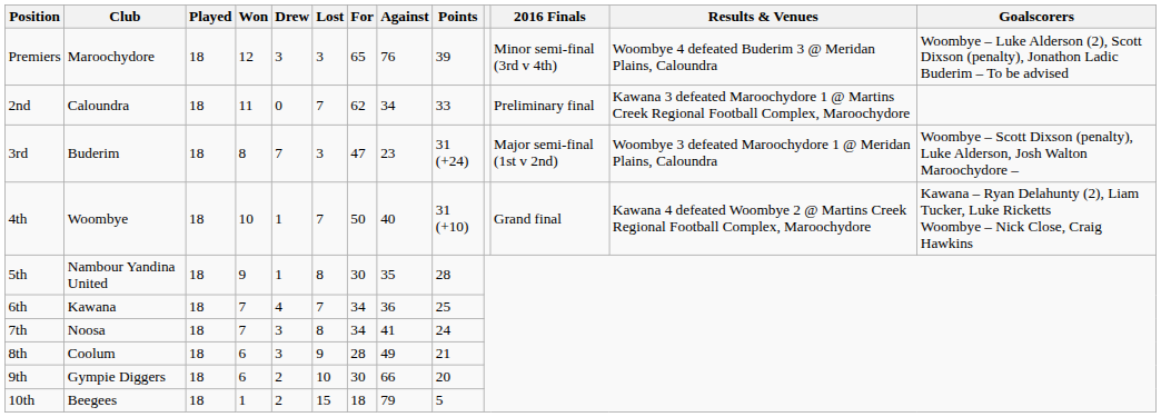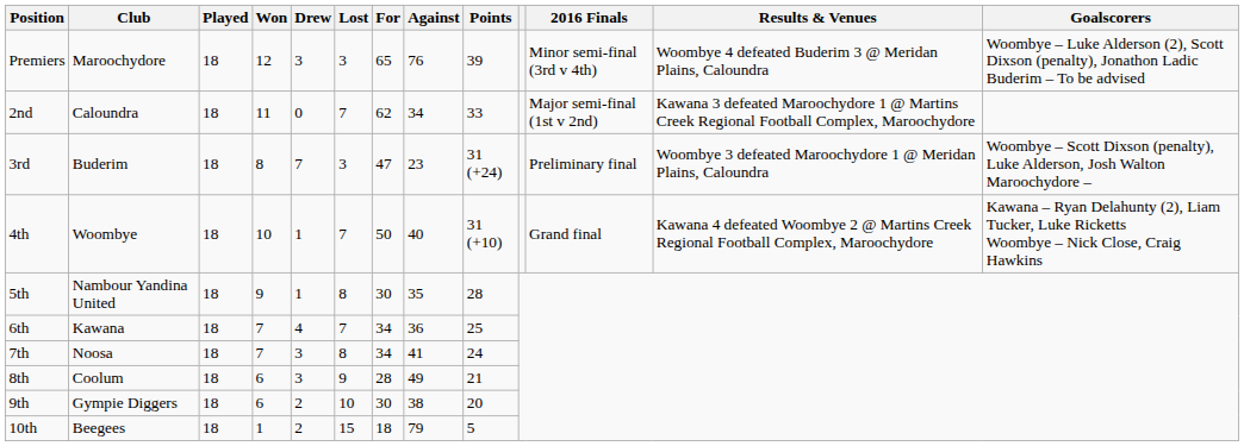2nd | 2016 Finals: Preliminary final -> Major semi-final (1st v 2nd)
3rd | 2016 Finals: Major semi-final (1st v 2nd) -> Preliminary final
9th | Against: 66 -> 38
